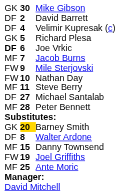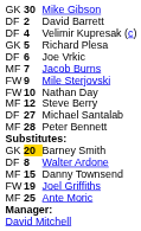Joe Vrkic | column 1: bold -> normal
Steve Berry | column 2: 11 -> 12
